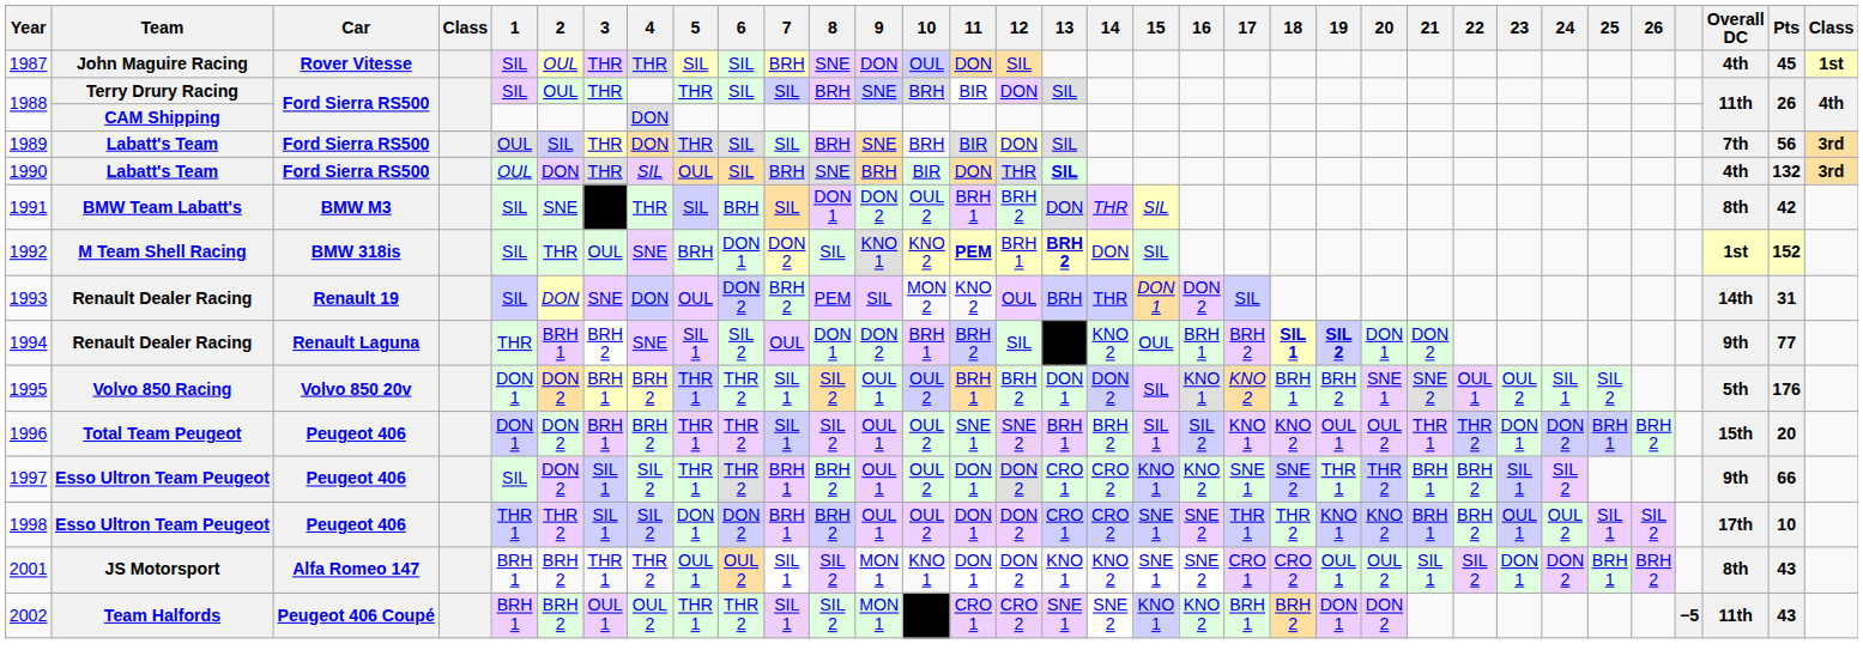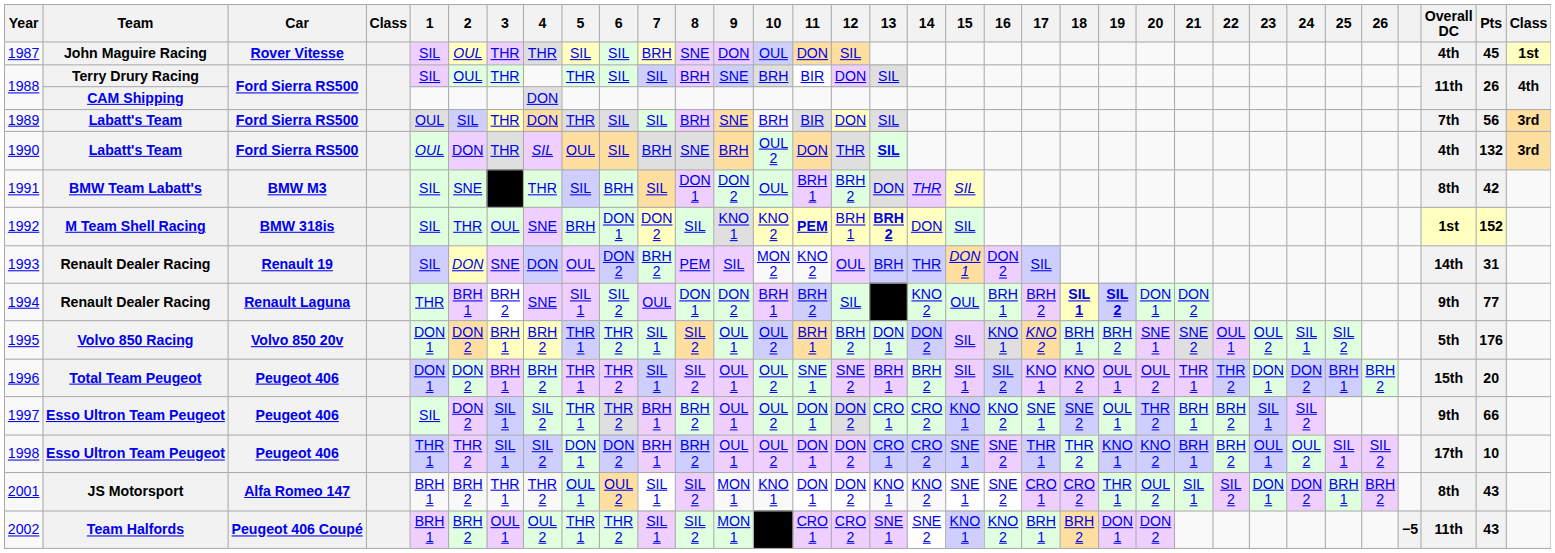1990 | 10: BIR -> OUL 2
1991 | 10: OUL 2 -> OUL
1997 | 19: THR 1 -> OUL 1
2001 | 19: OUL 1 -> THR 1
